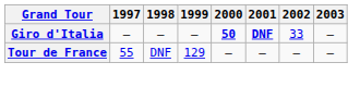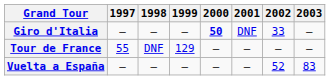Giro d'Italia | 2001: bold -> normal
+ row: Vuelta a España | — | — | — | — | — | 52 | 83
